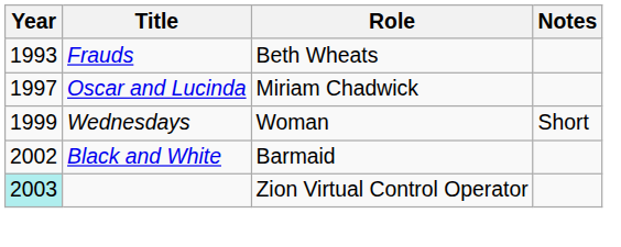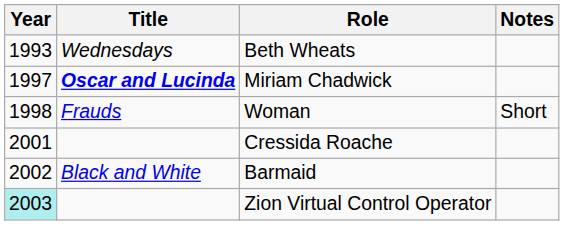Beth Wheats | Title: Frauds -> Wednesdays
Miriam Chadwick | Title: normal -> bold
Woman | Year: 1999 -> 1998
Woman | Title: Wednesdays -> Frauds
+ row: 2001 | Cressida Roache
